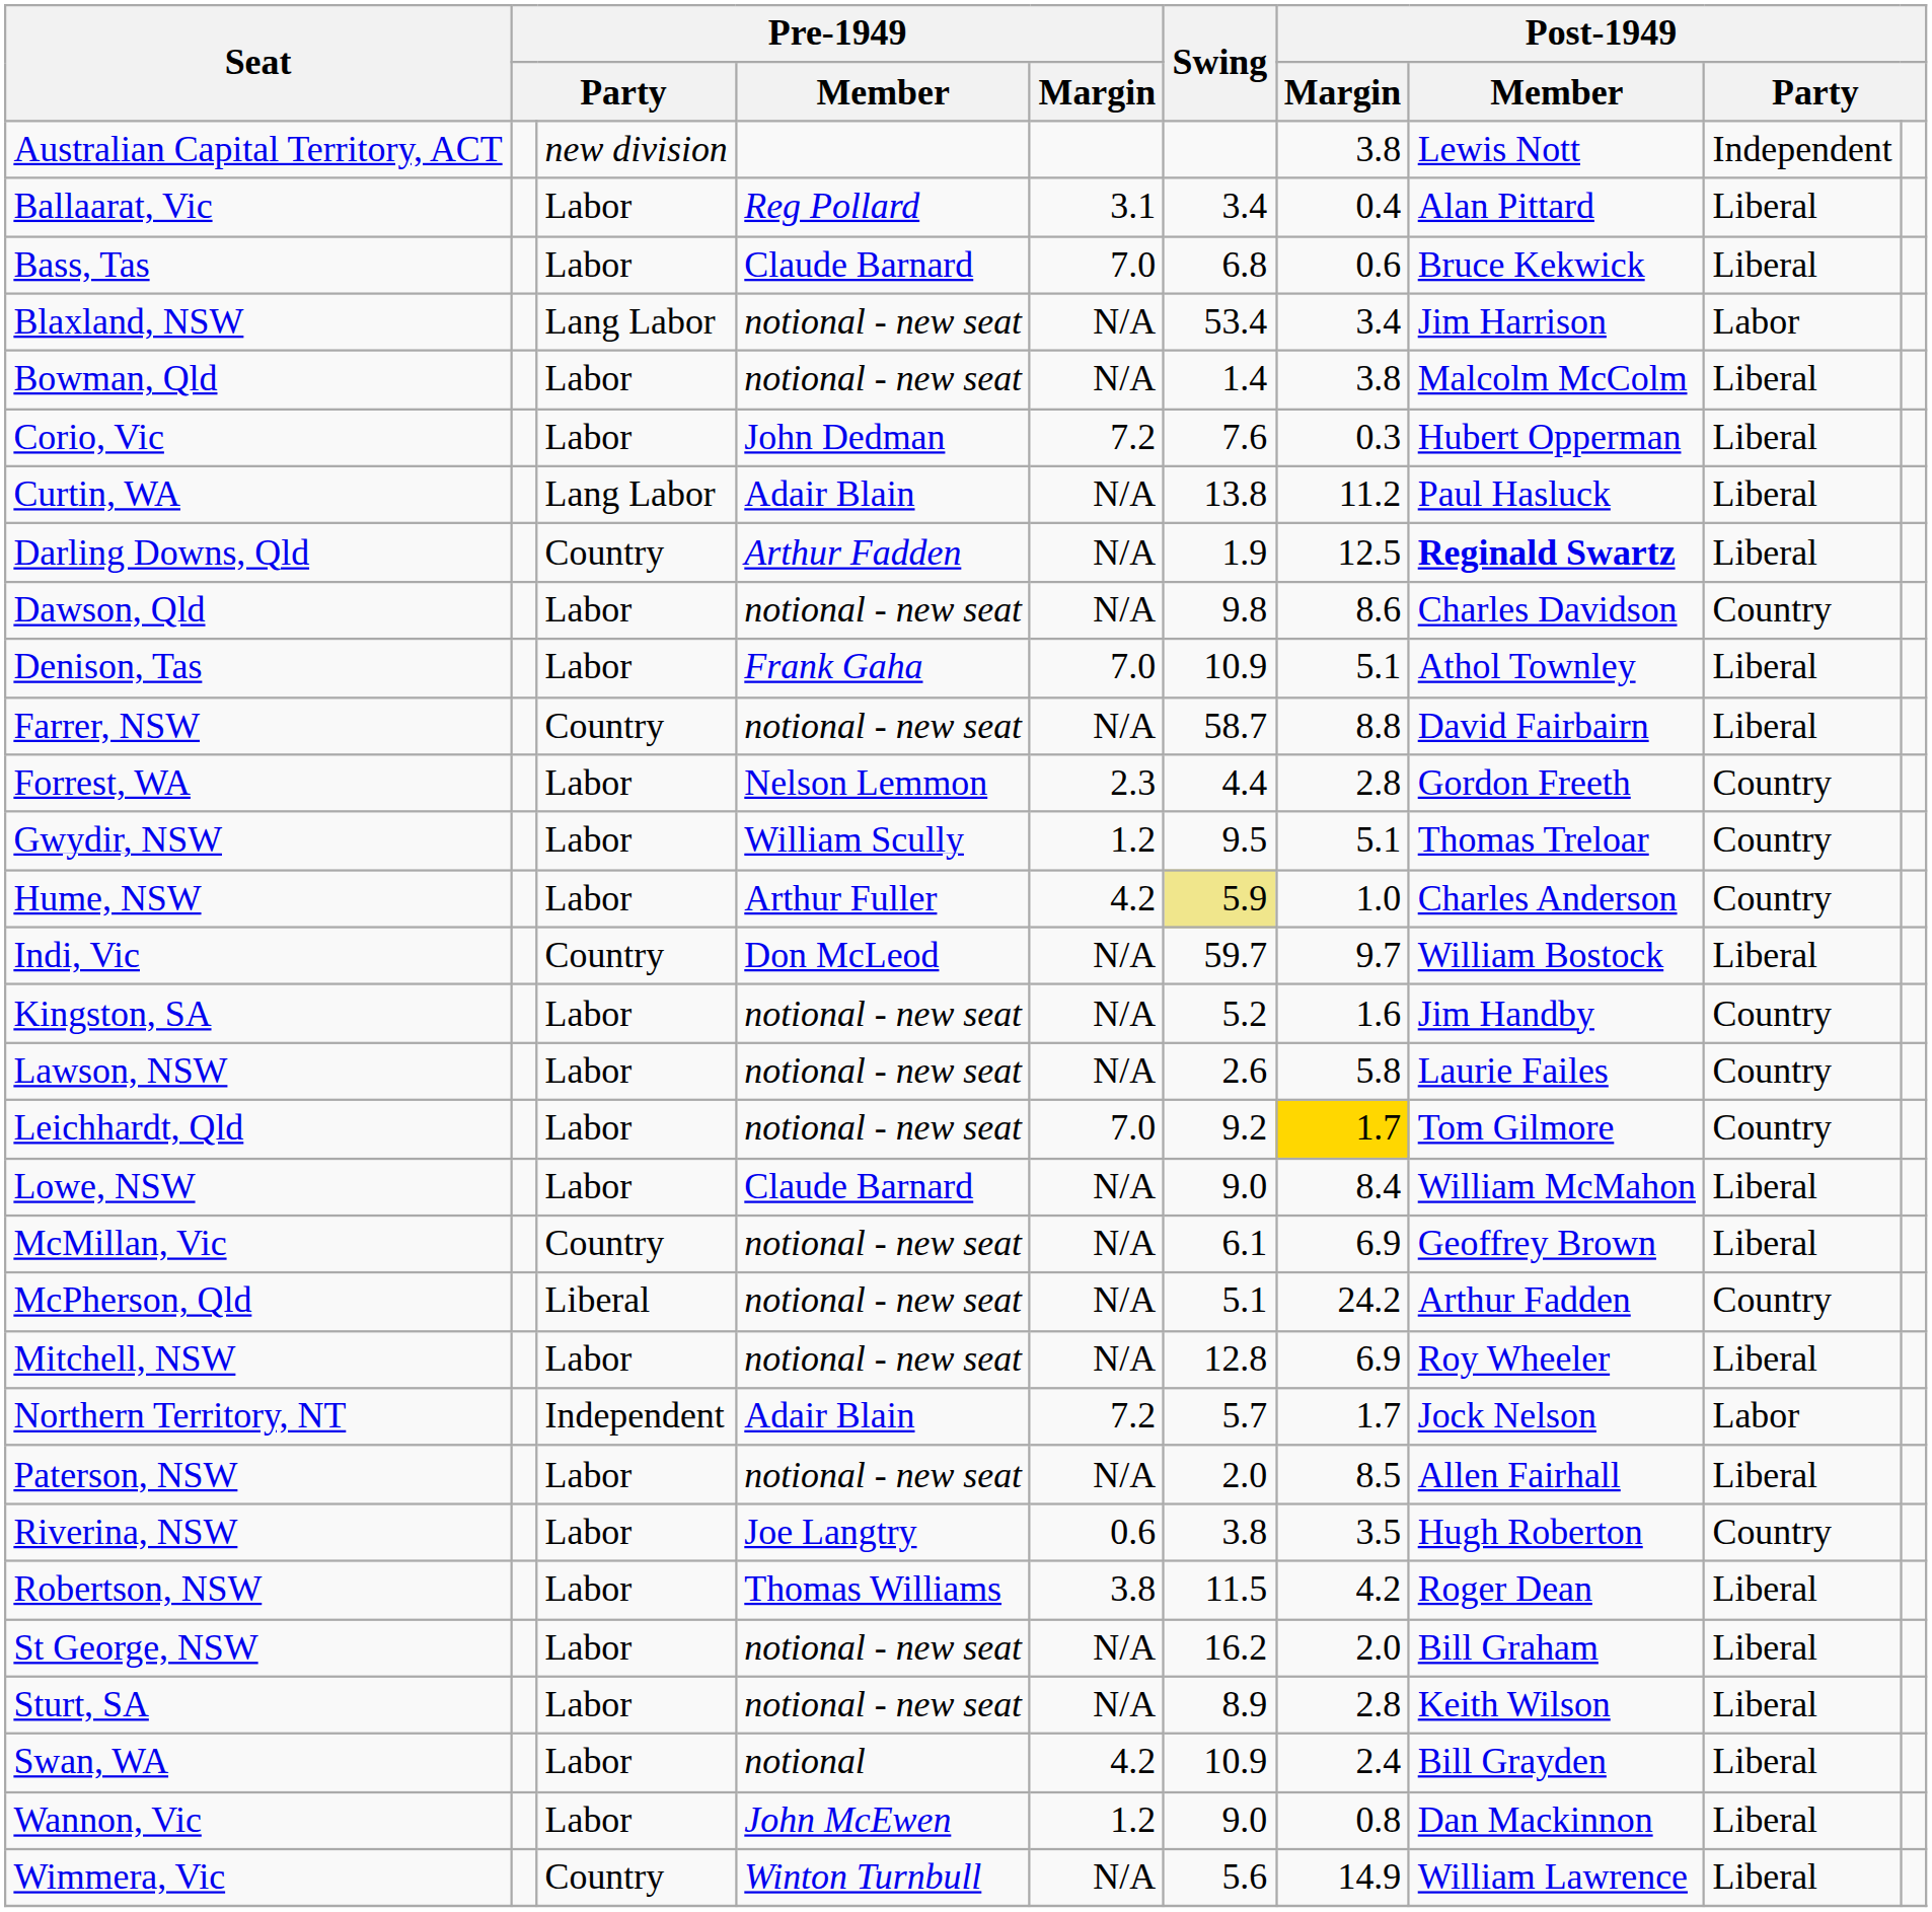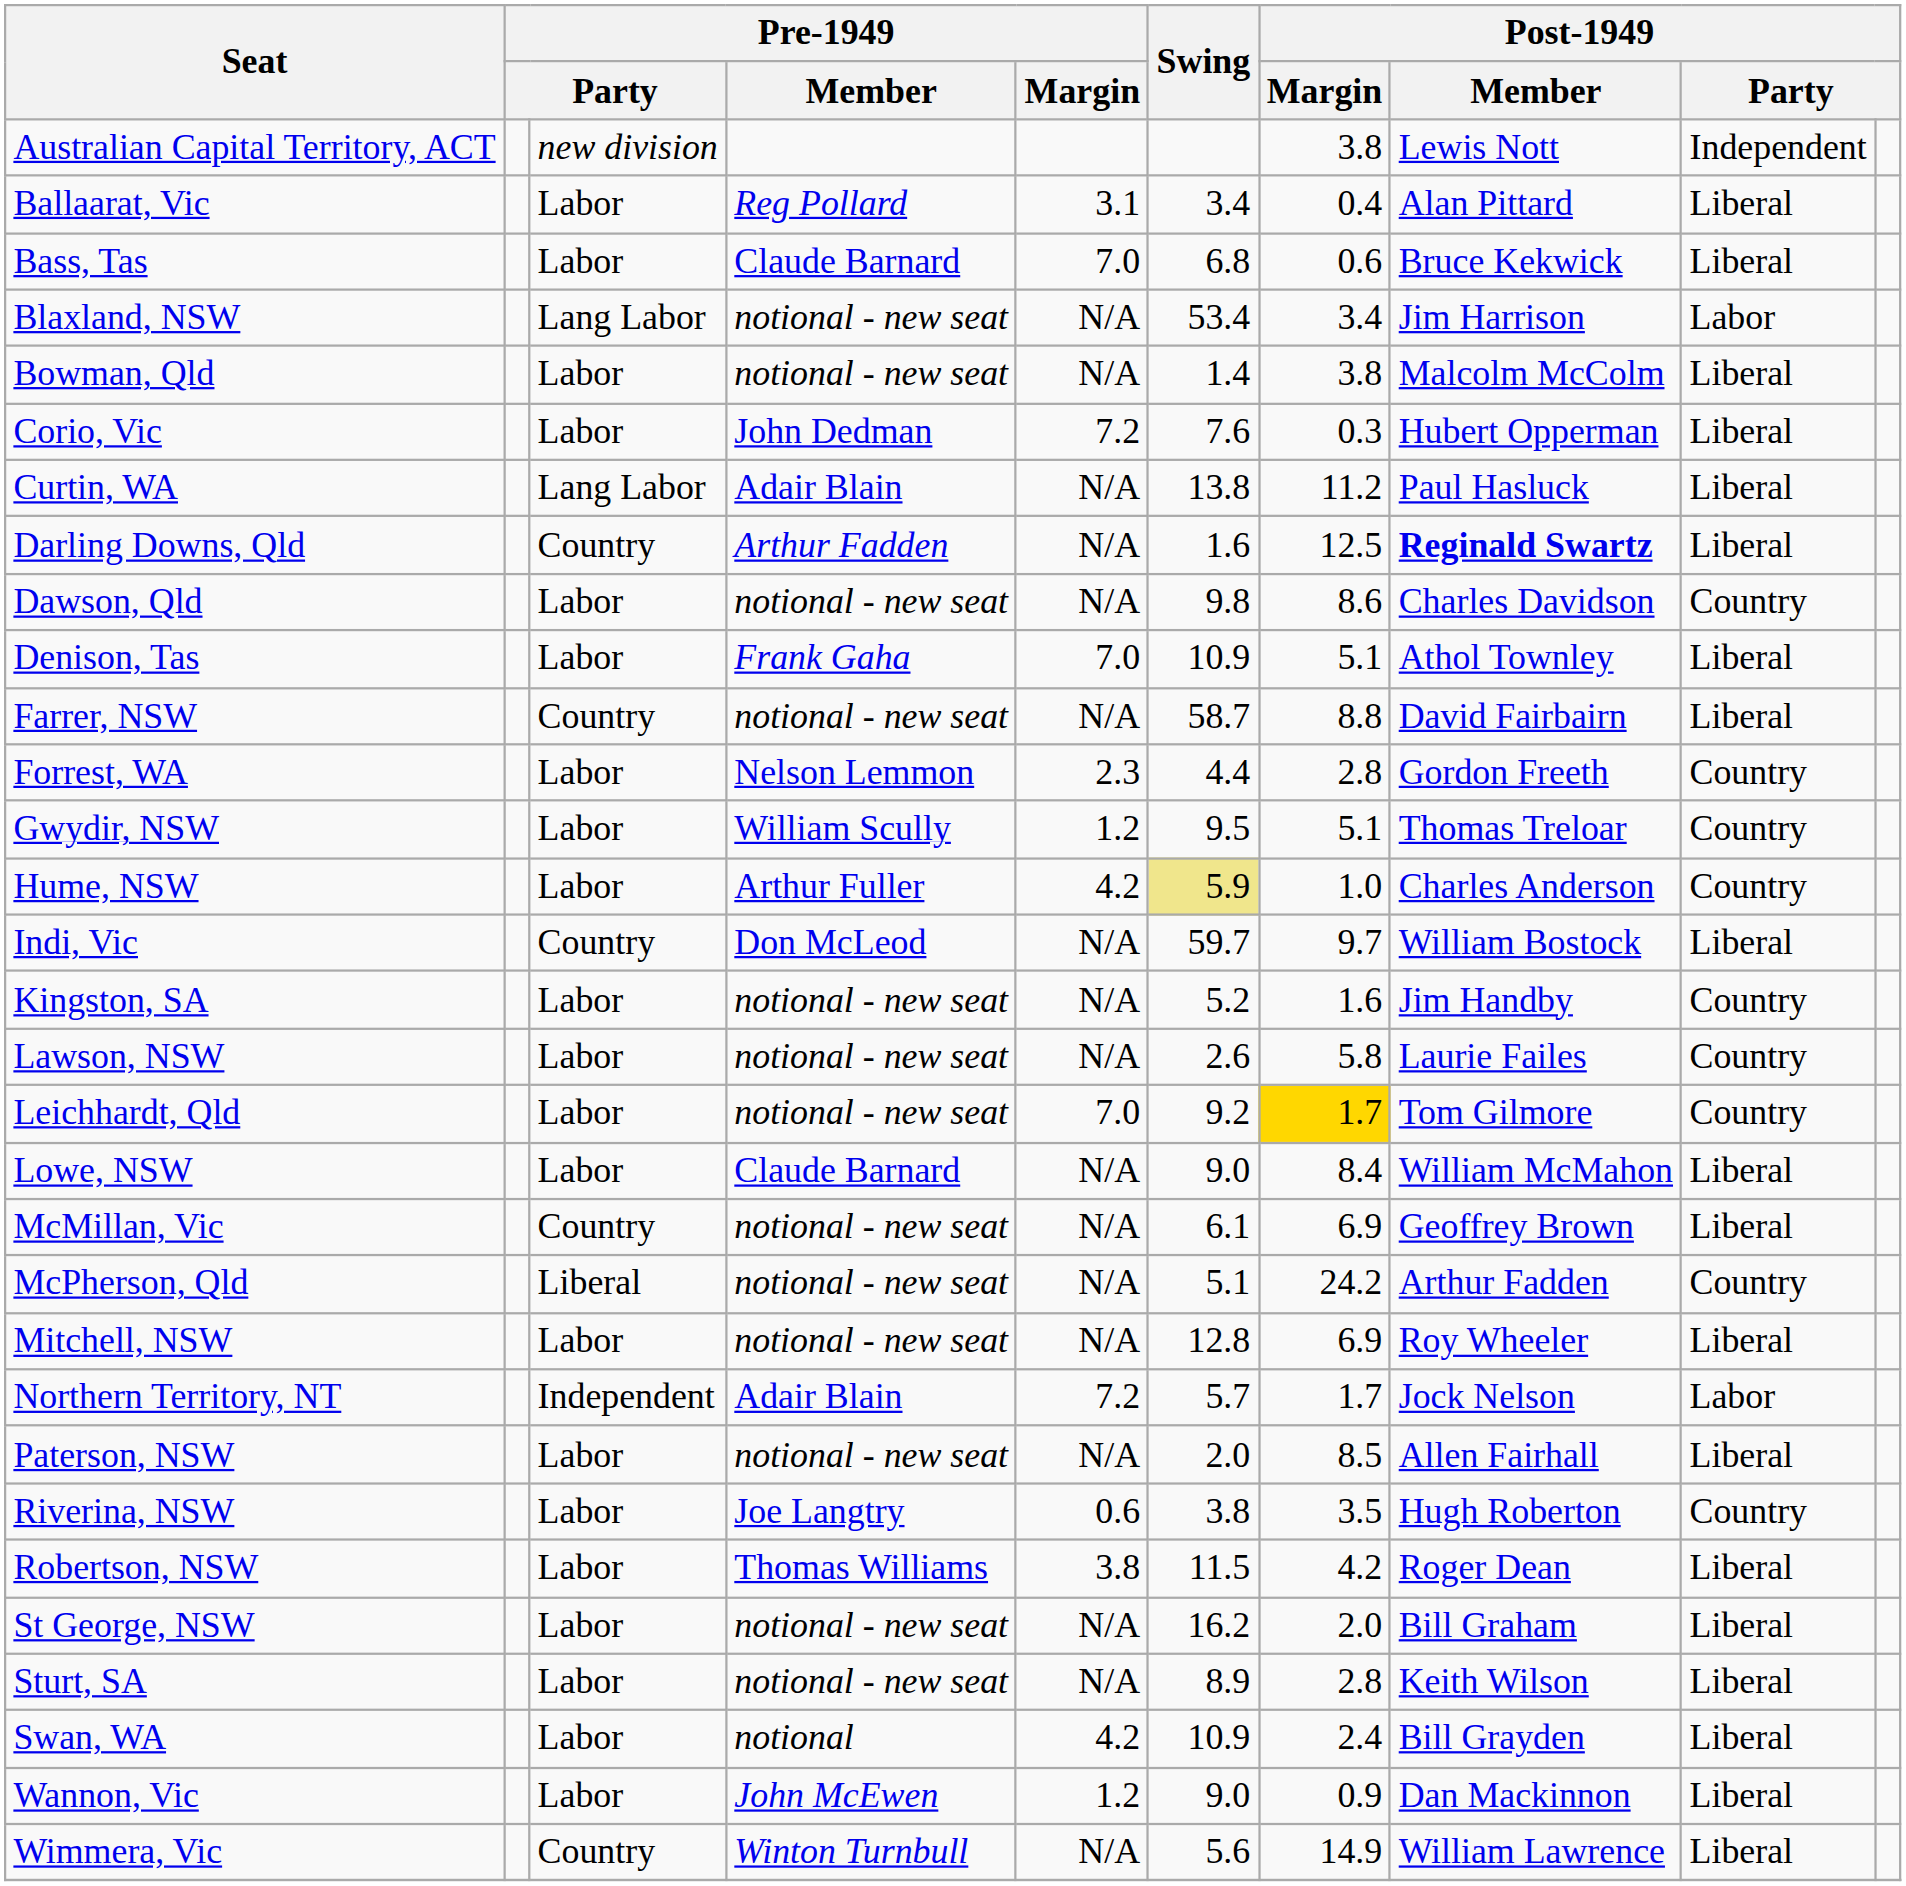Darling Downs, Qld | Swing: 1.9 -> 1.6
Wannon, Vic | Post-1949 / Margin: 0.8 -> 0.9
